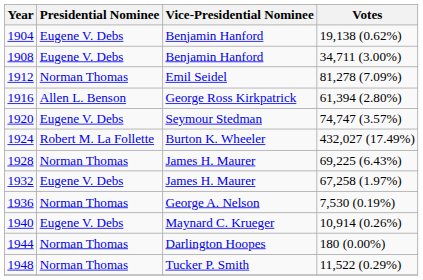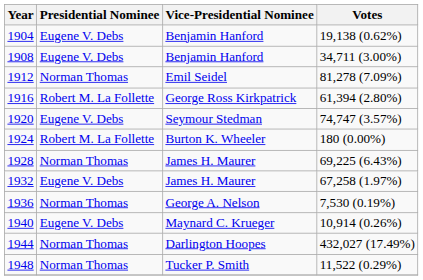1916 | Presidential Nominee: Allen L. Benson -> Robert M. La Follette
1924 | Votes: 432,027 (17.49%) -> 180 (0.00%)
1944 | Votes: 180 (0.00%) -> 432,027 (17.49%)
